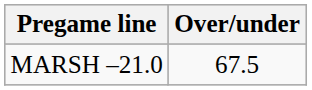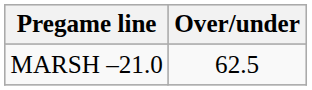MARSH –21.0 | Over/under: 67.5 -> 62.5
